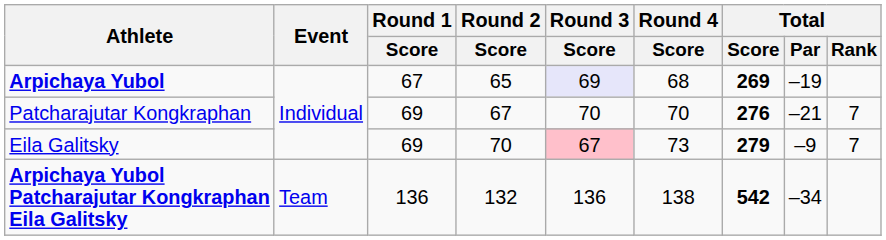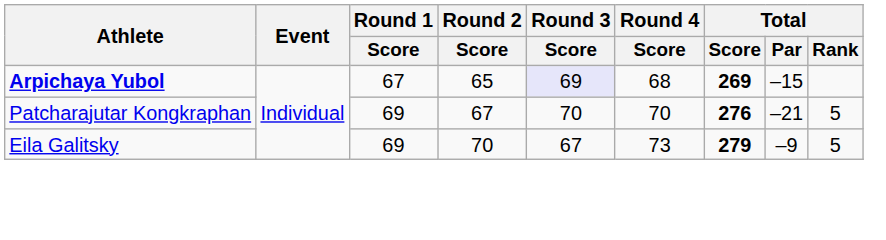Arpichaya Yubol | Total / Par: –19 -> –15
Patcharajutar Kongkraphan | Total / Rank: 7 -> 5
Eila Galitsky | Round 3 / Score: pink background -> no background
Eila Galitsky | Total / Rank: 7 -> 5
- row: Arpichaya Yubol Patcharajutar Kongkraphan Eila Galitsky | Team | 136 | 132 | 136 | 138 | 542 | –34
